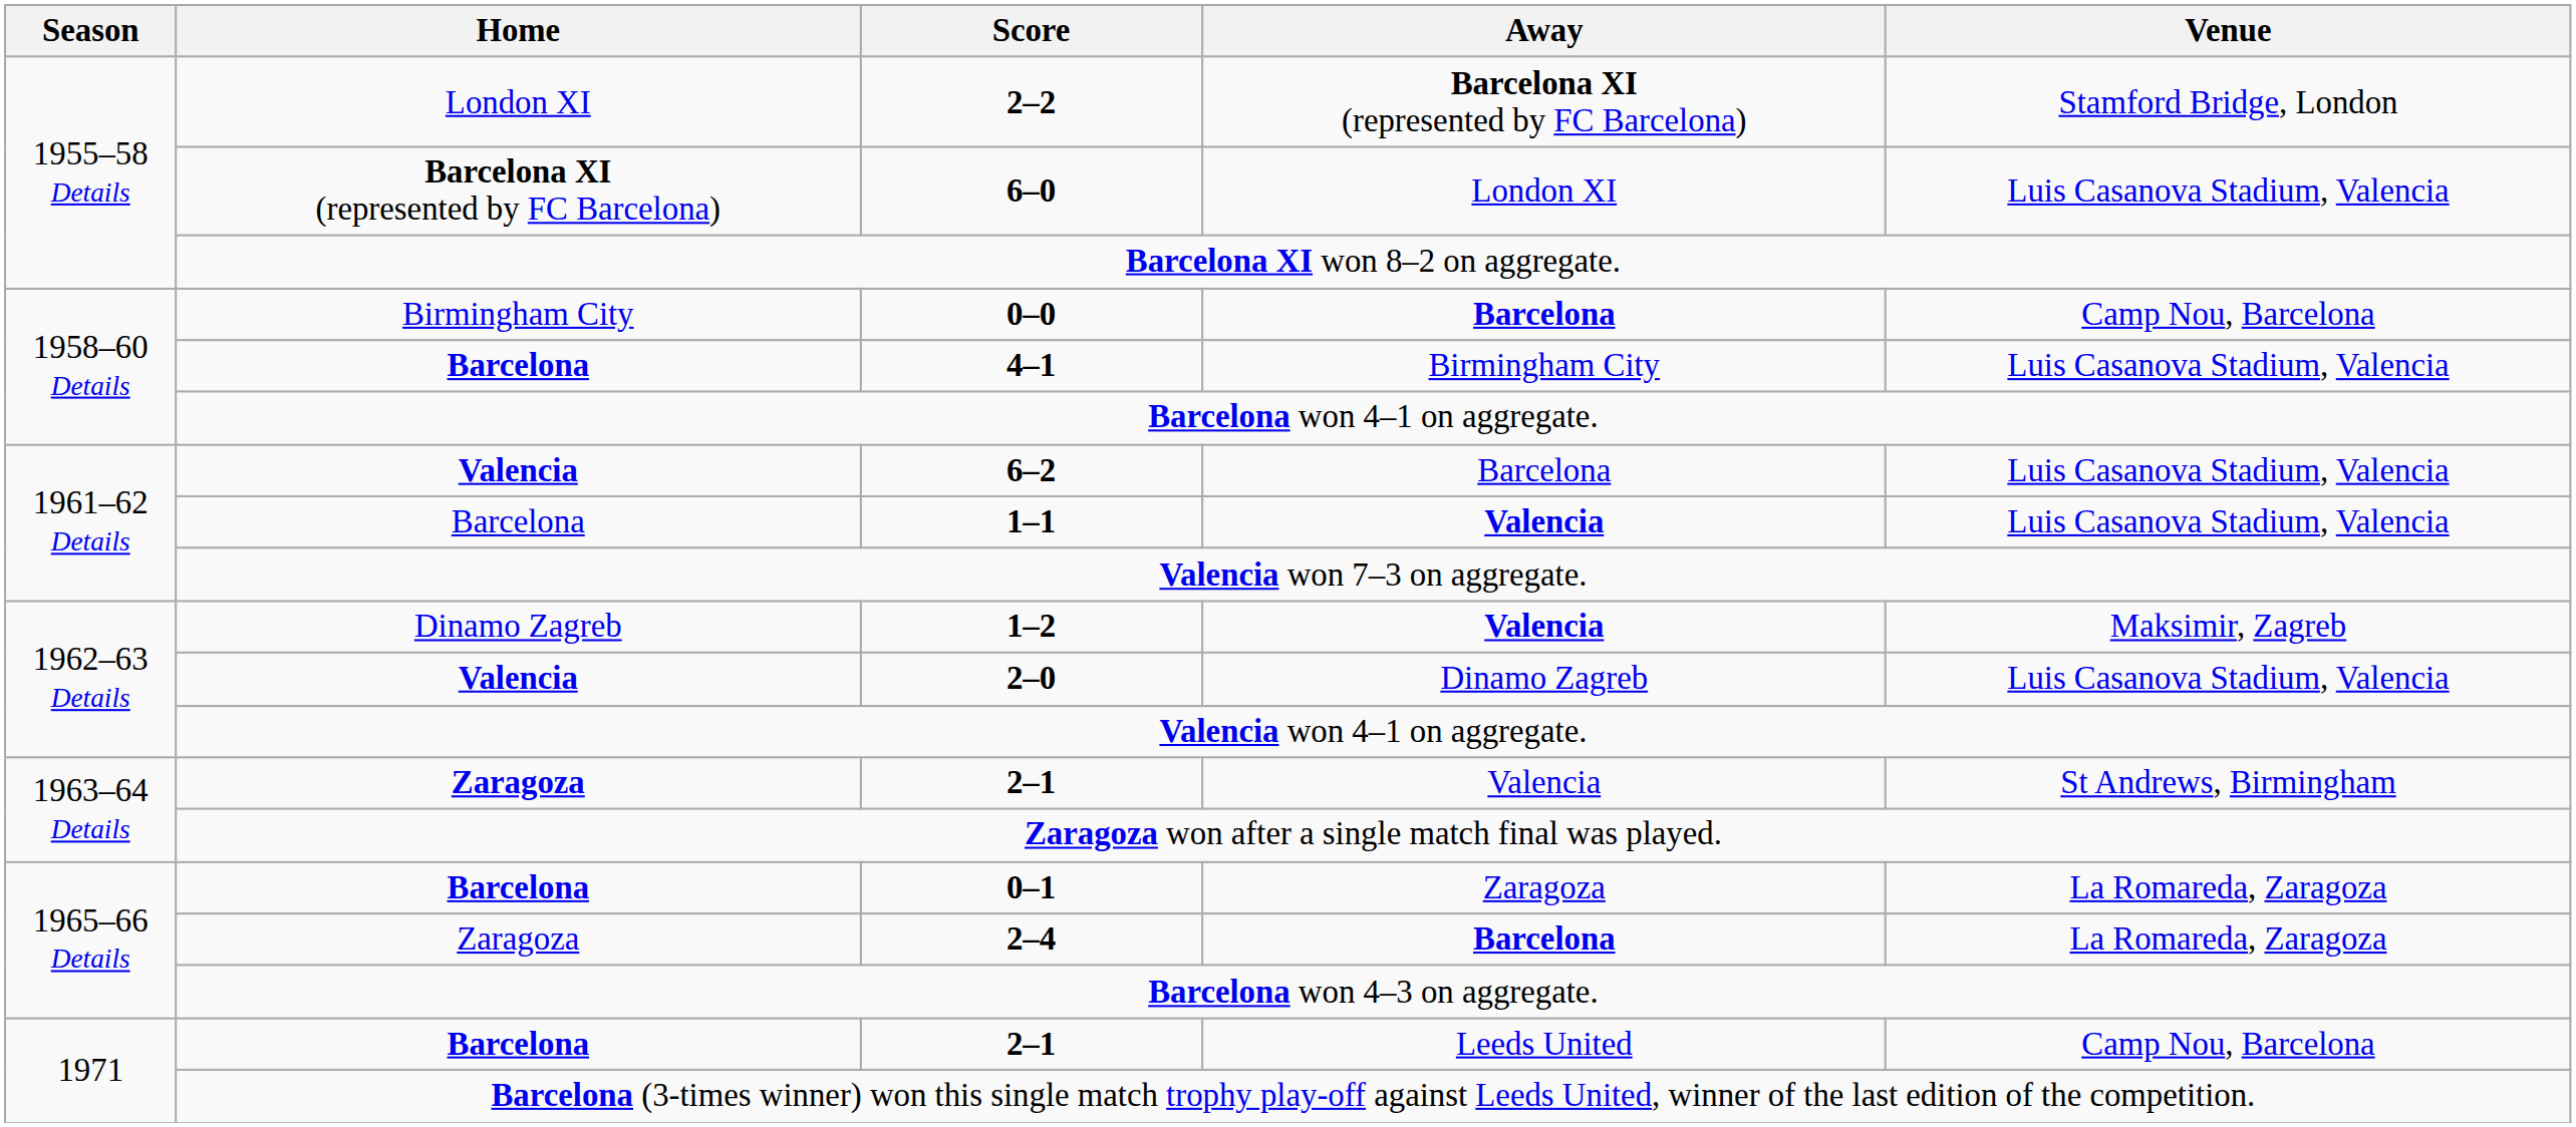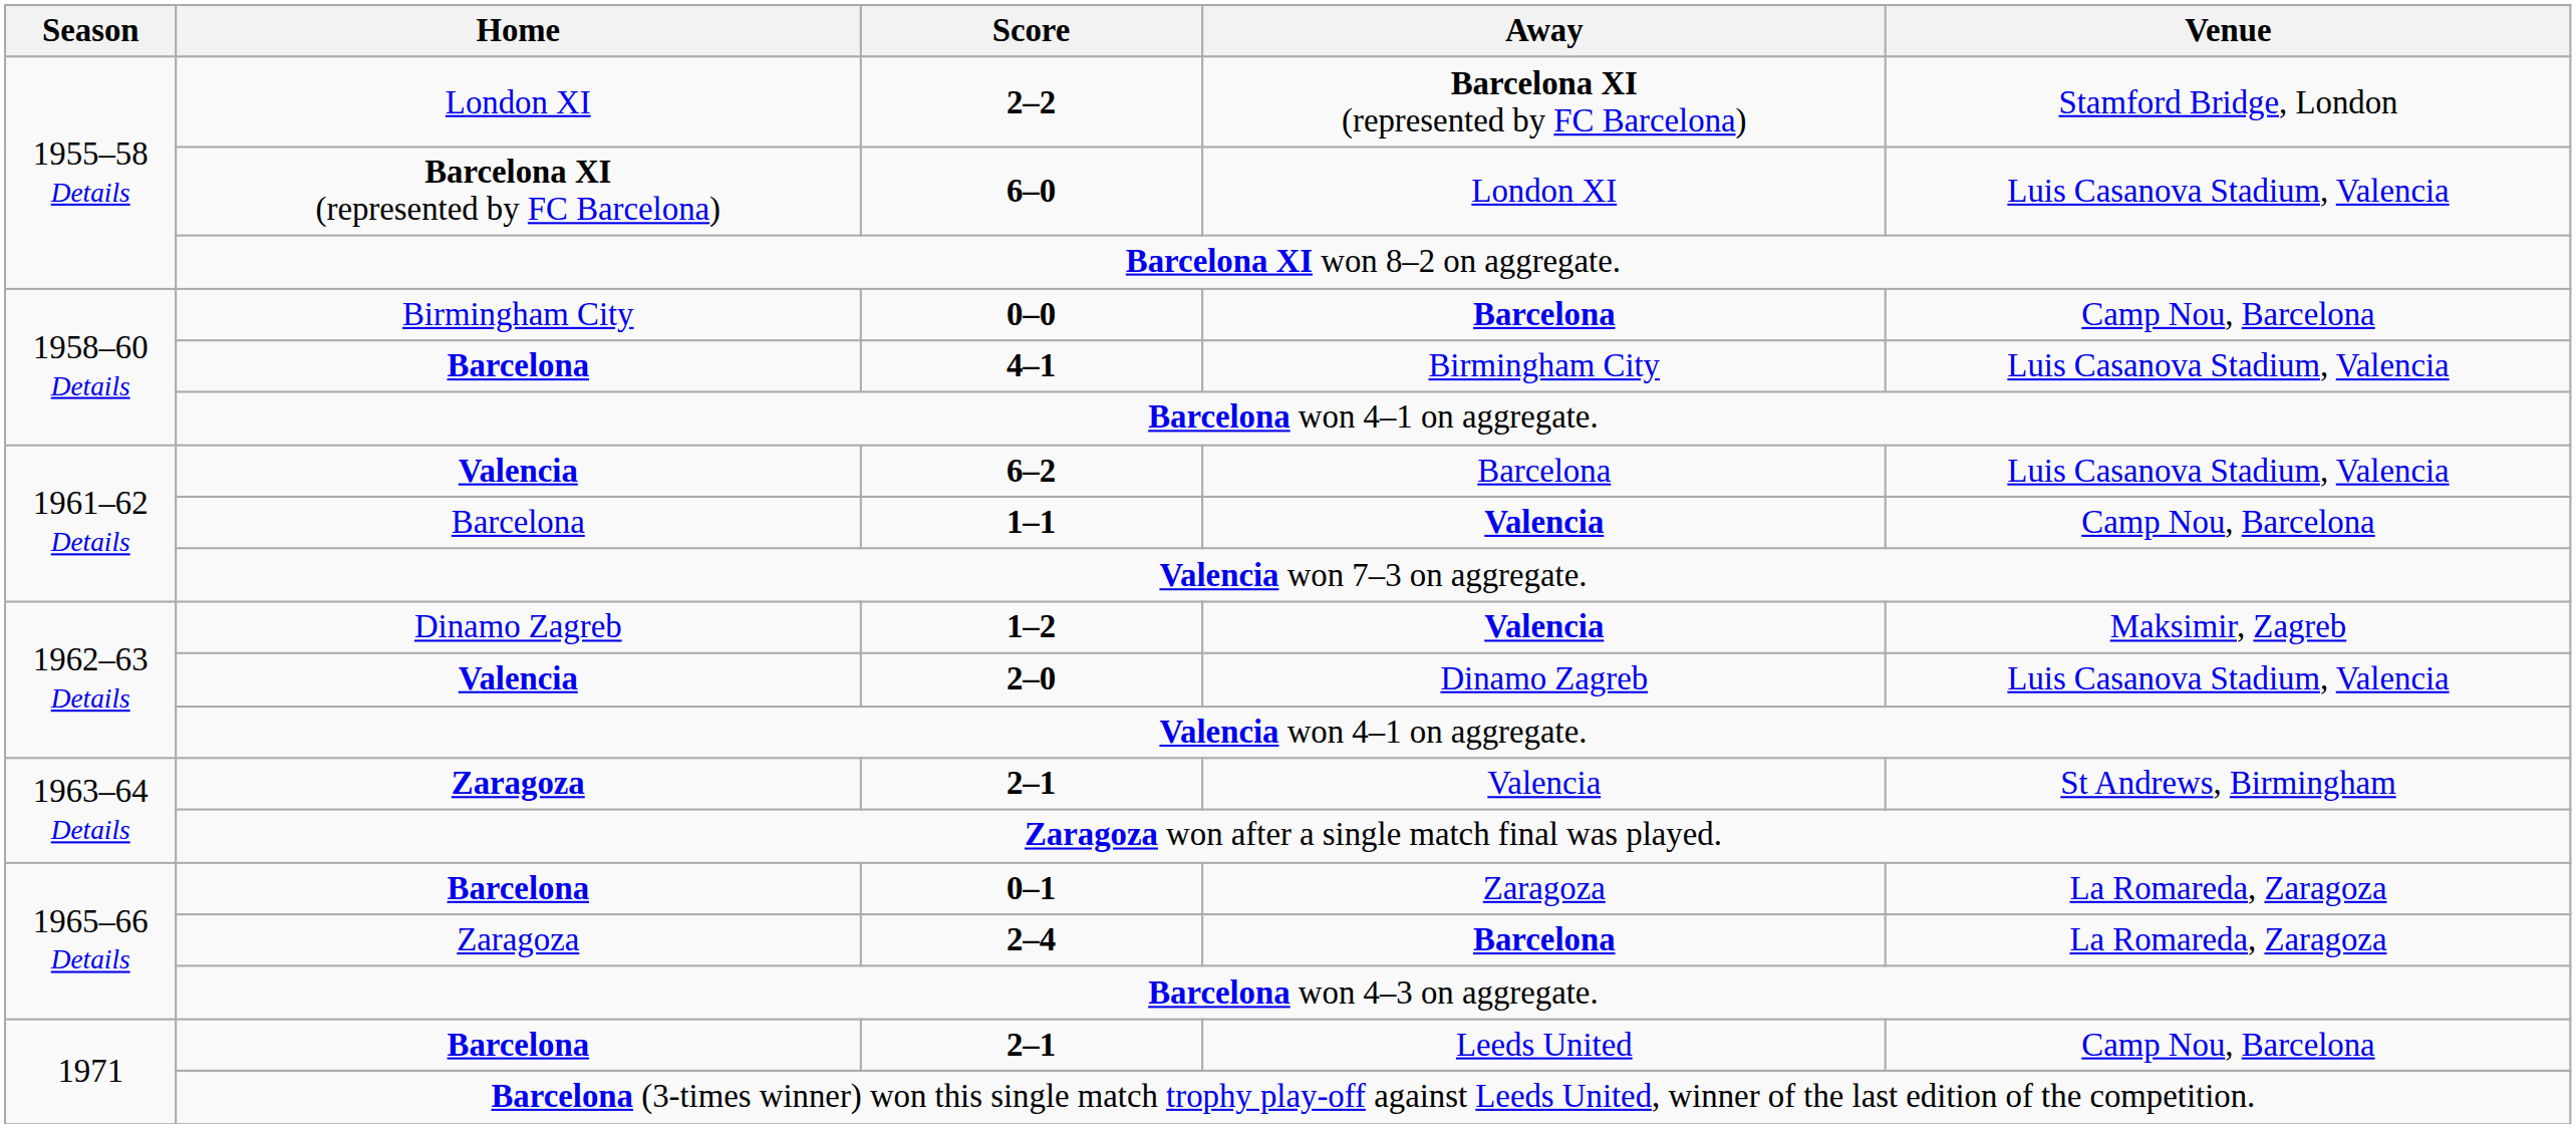1–1 | Venue: Luis Casanova Stadium, Valencia -> Camp Nou, Barcelona
